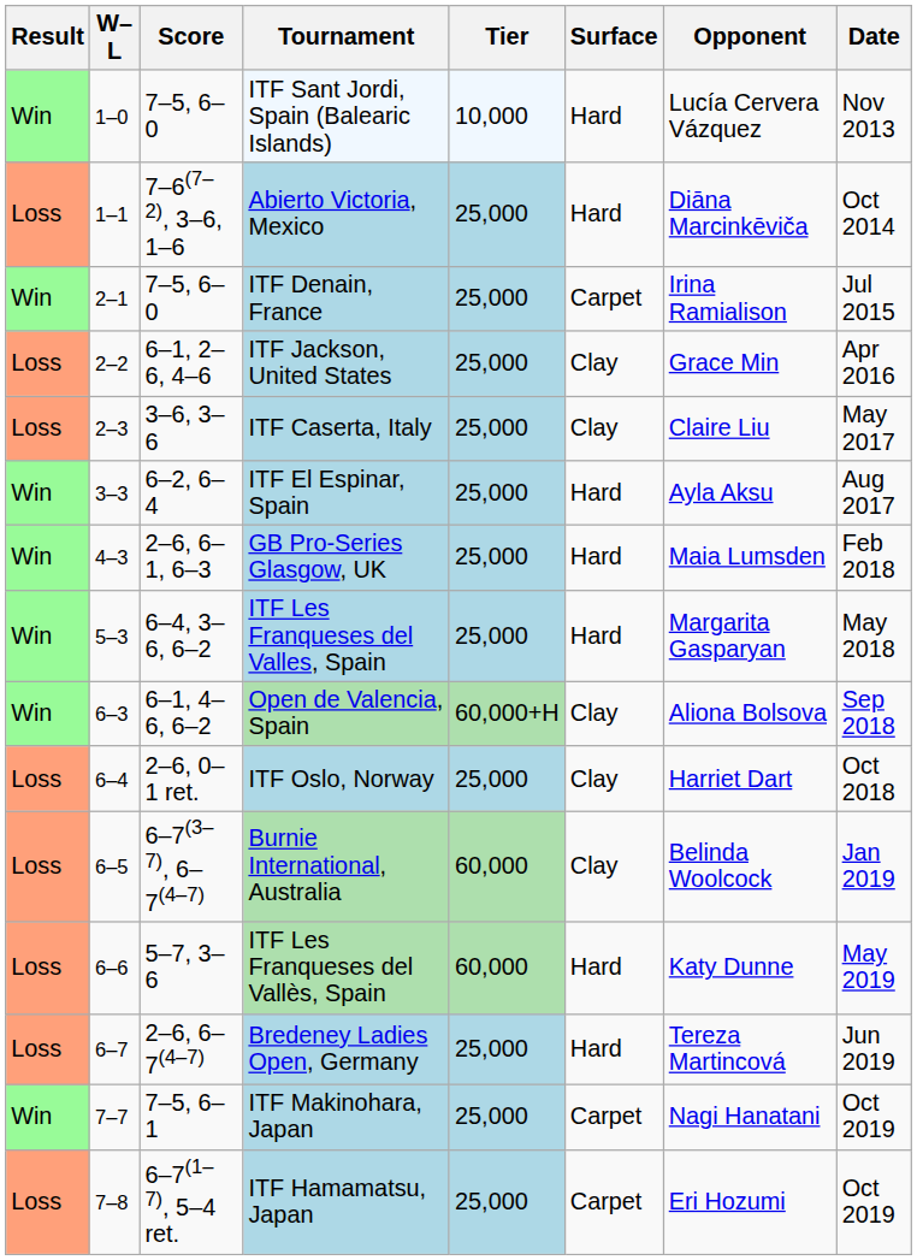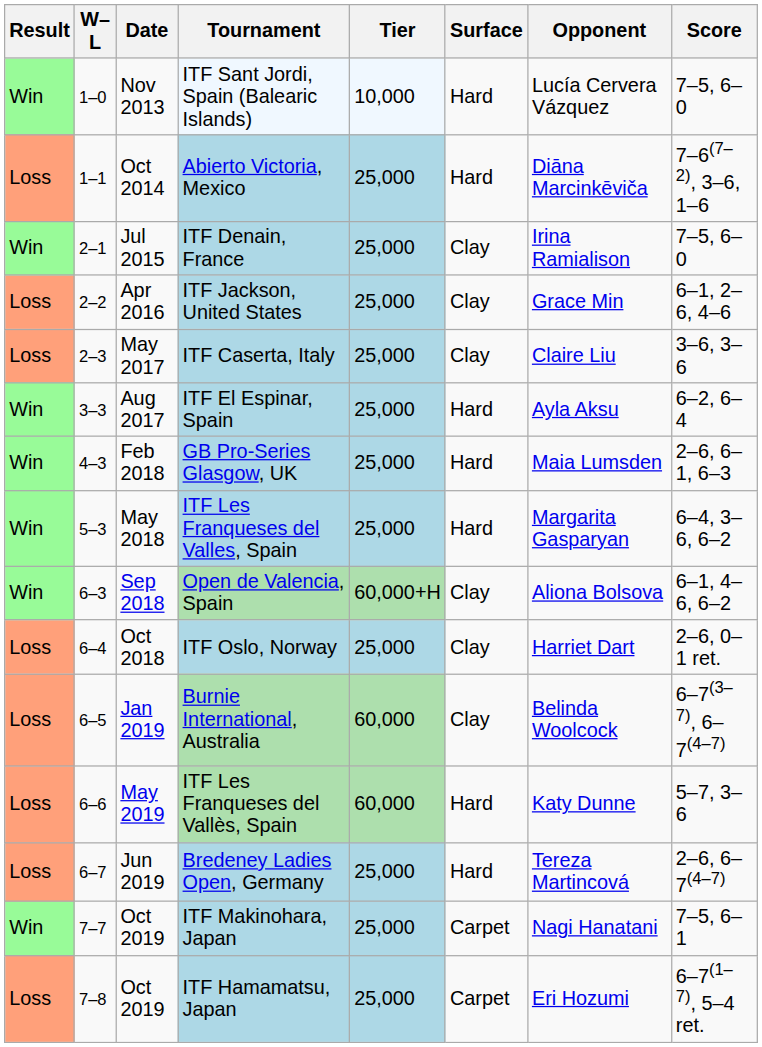columns swapped: Date <-> Score
ITF Denain, France | Surface: Carpet -> Clay
